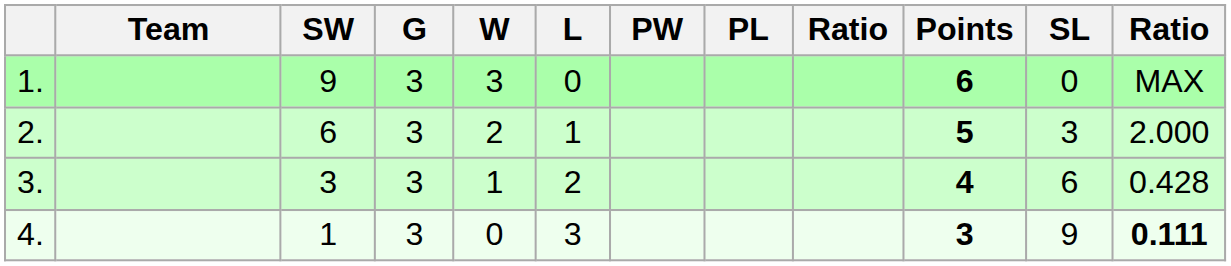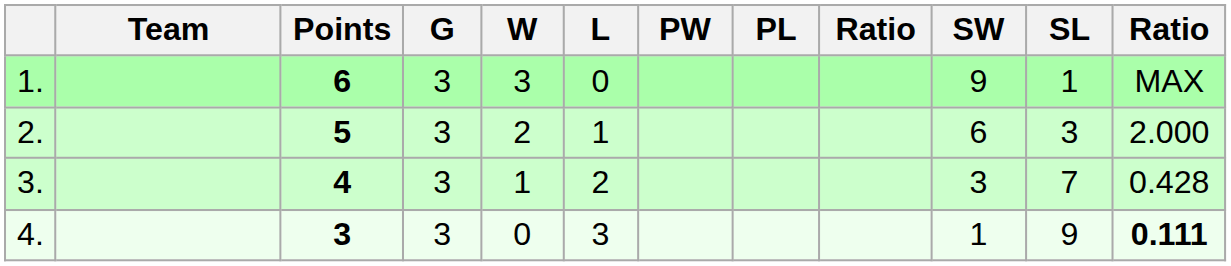columns swapped: Points <-> SW
1. | SL: 0 -> 1
3. | SL: 6 -> 7
